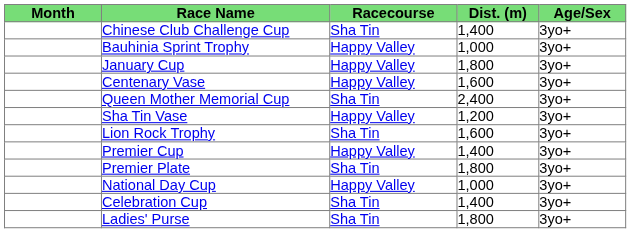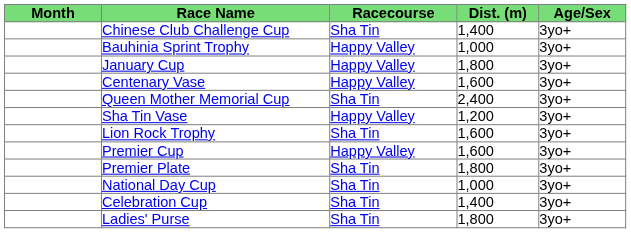Premier Cup | Dist. (m): 1,400 -> 1,600
National Day Cup | Racecourse: Happy Valley -> Sha Tin
